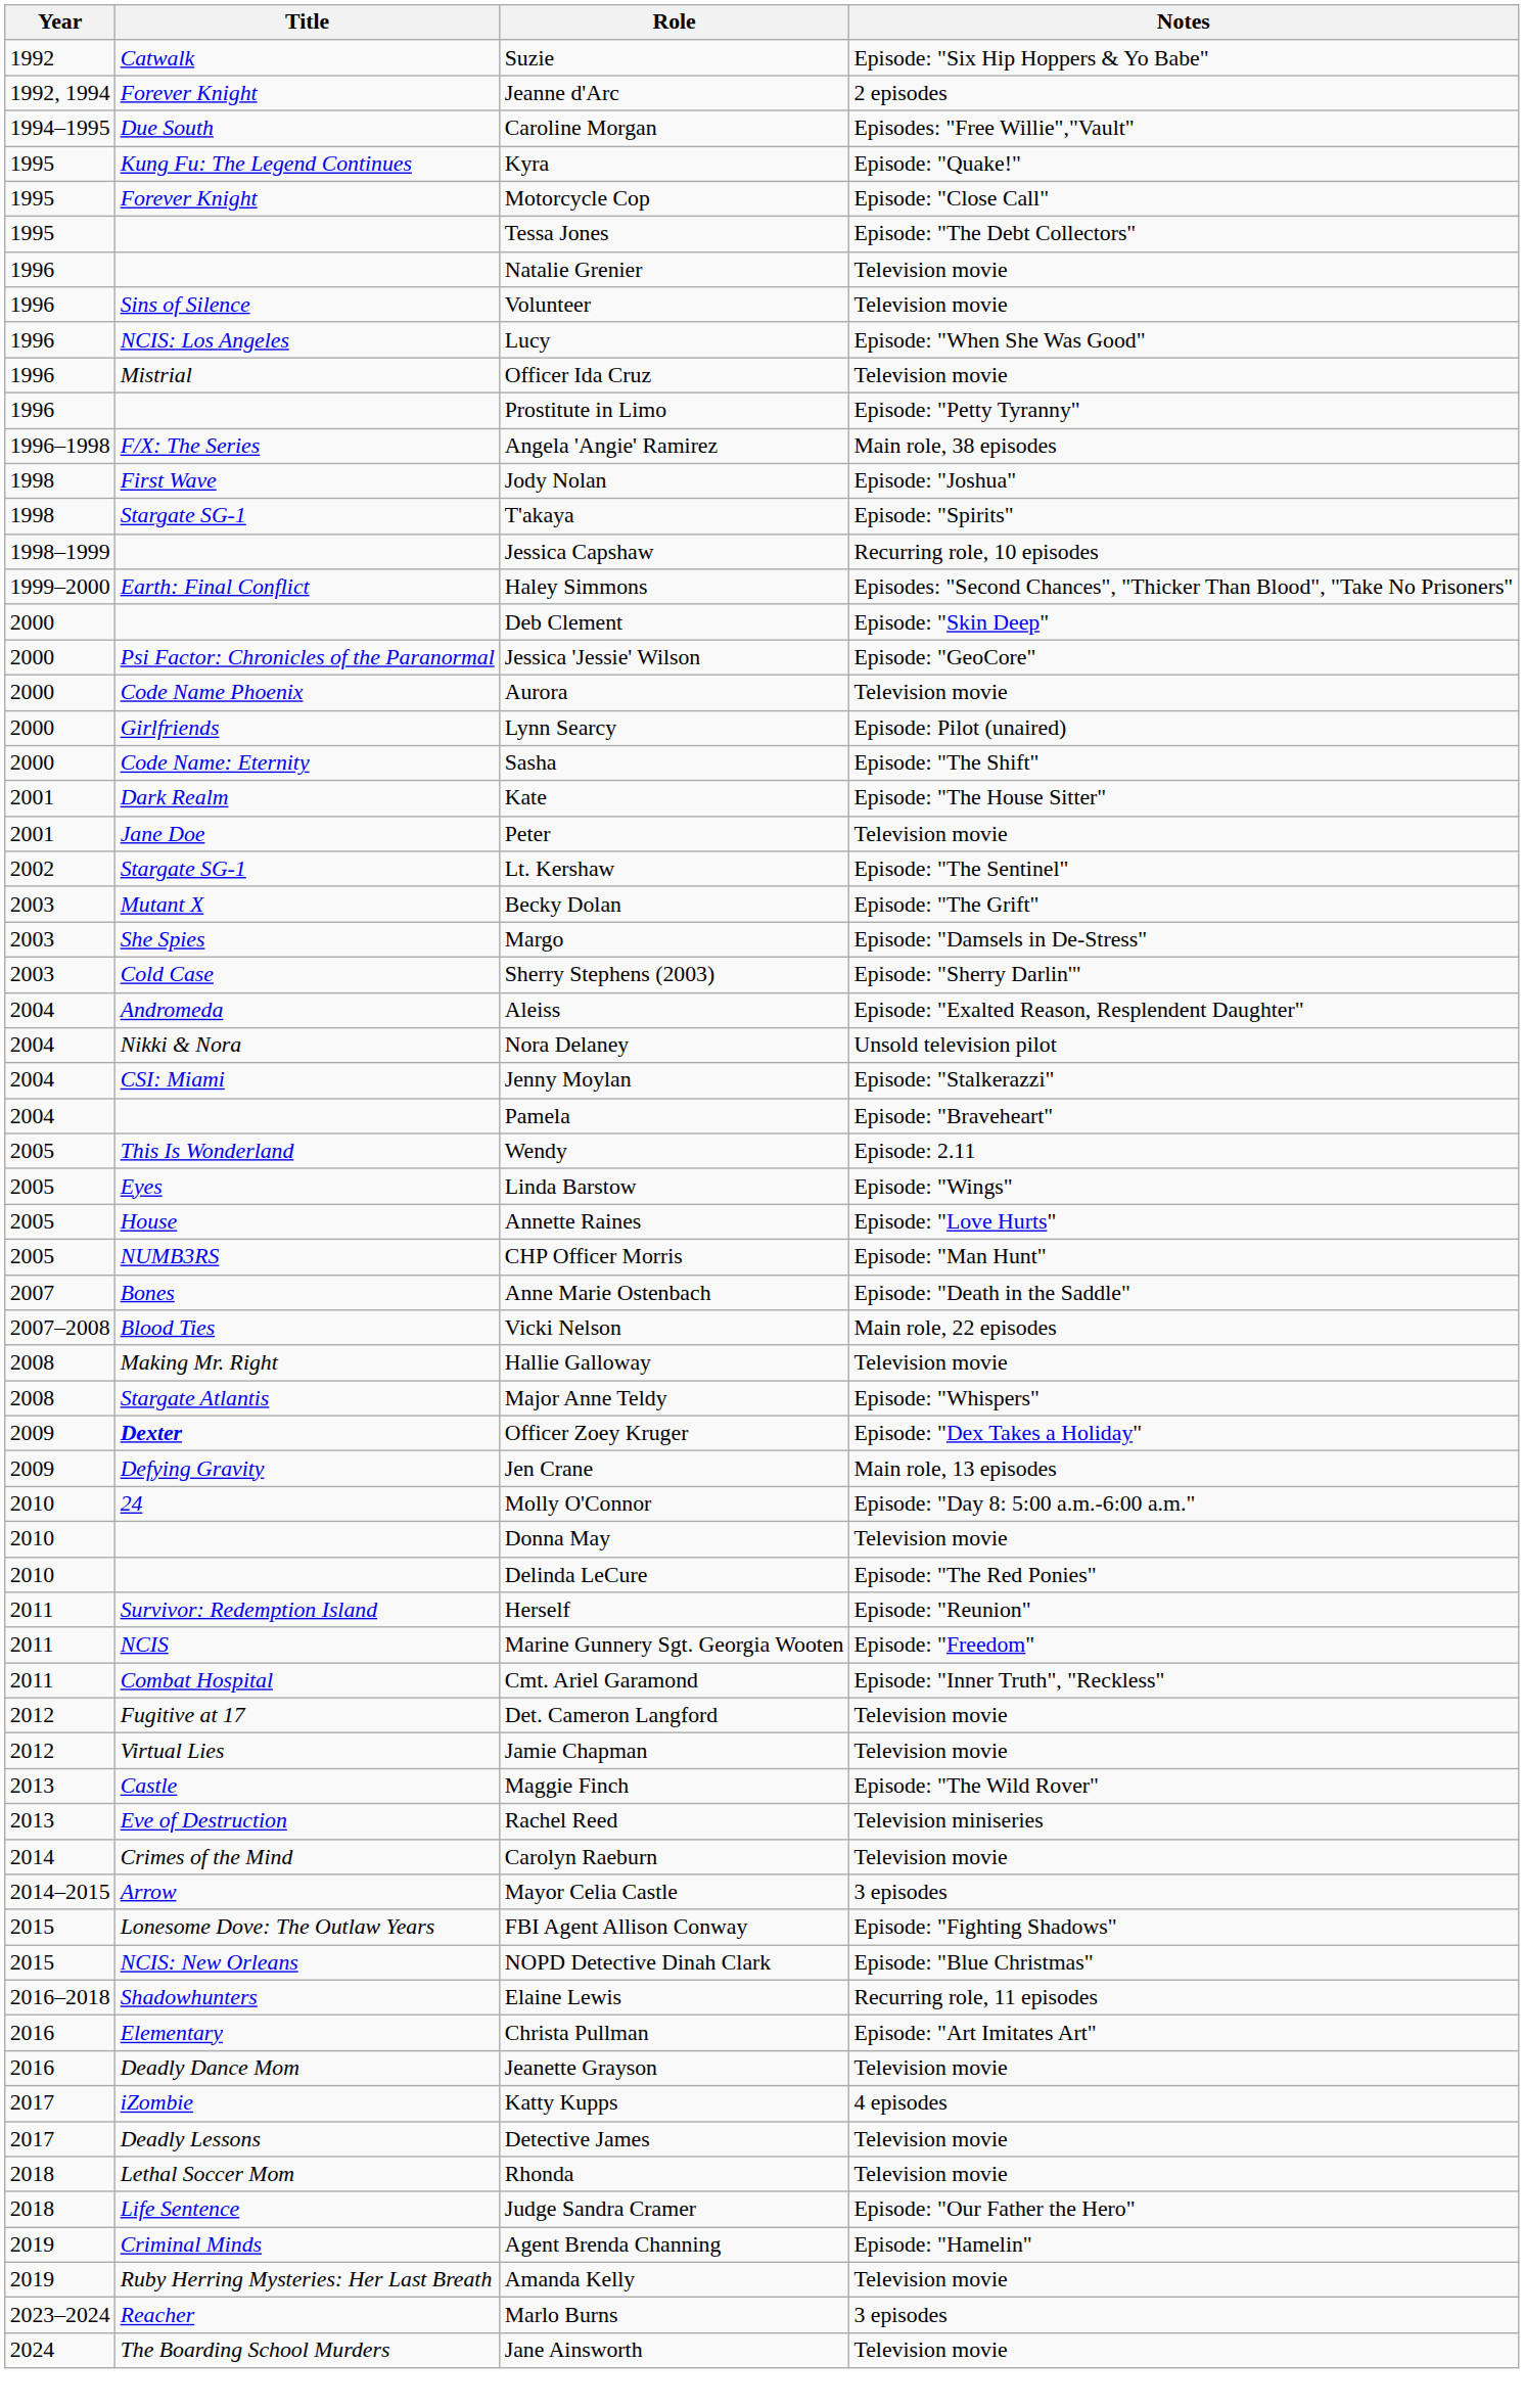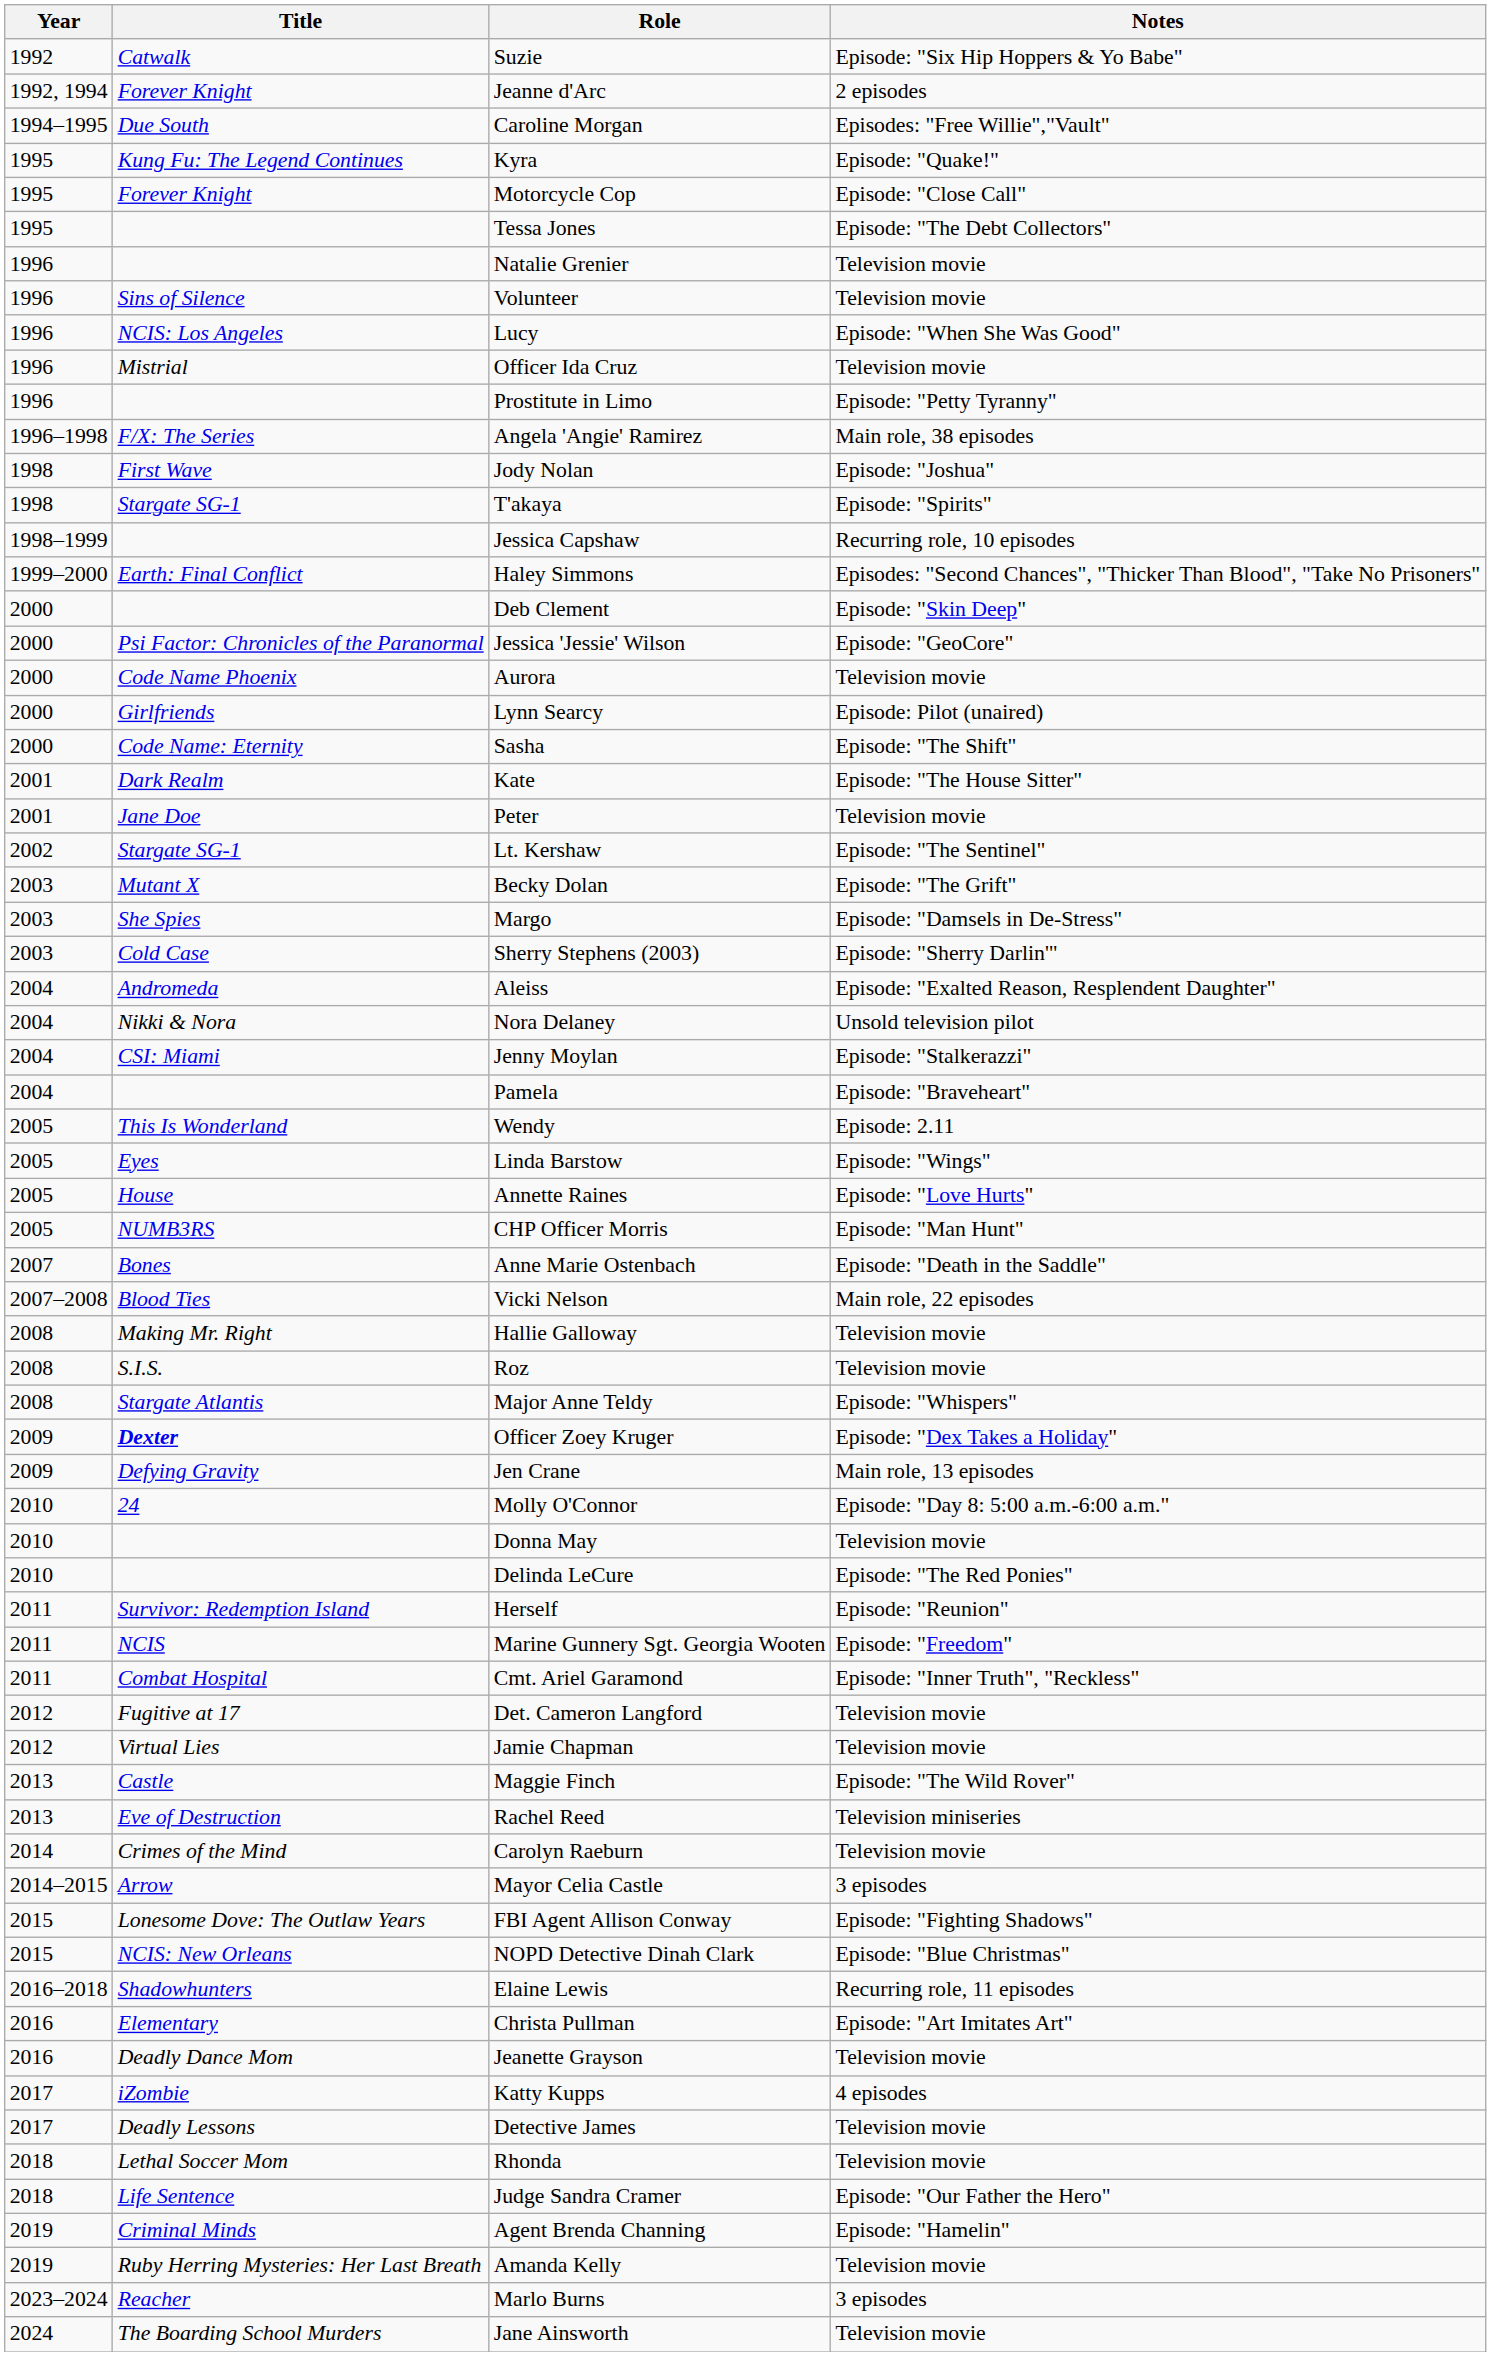+ row: 2008 | S.I.S. | Roz | Television movie
